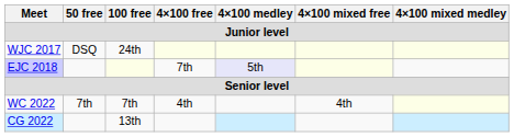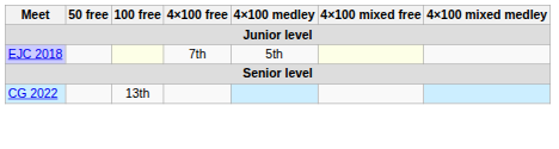- row: WJC 2017 | DSQ | 24th
EJC 2018 | 4×100 medley: lavender background -> no background
- row: WC 2022 | 7th | 7th | 4th | 4th
